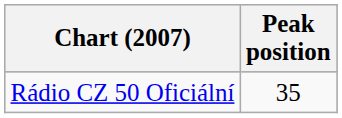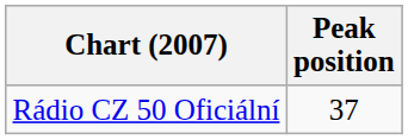Rádio CZ 50 Oficiální | Peak position: 35 -> 37
